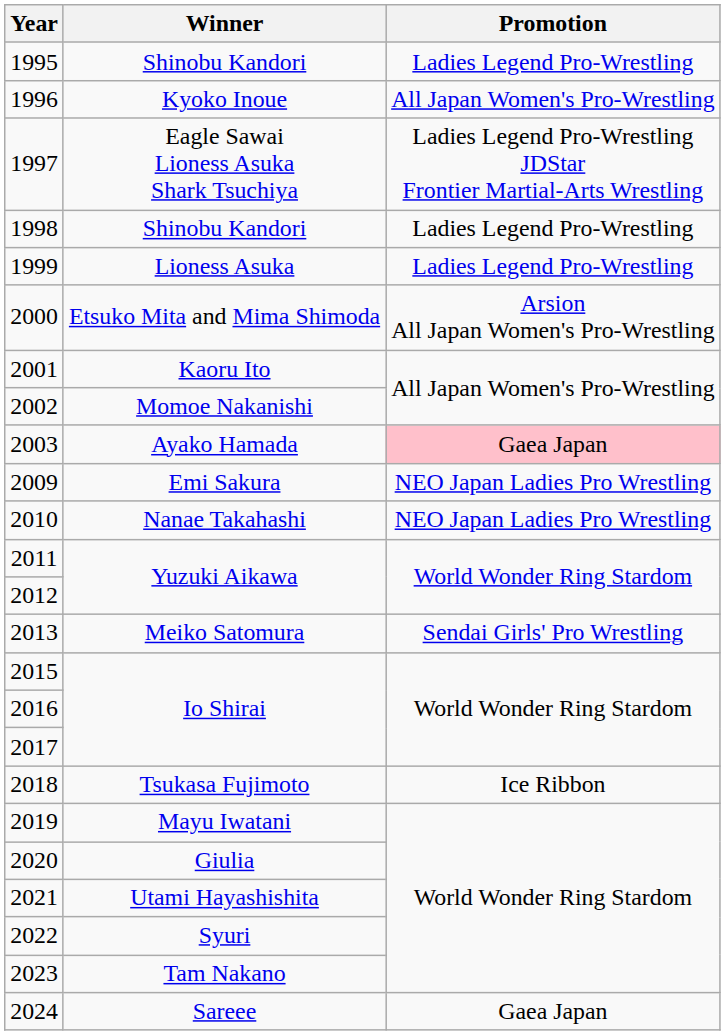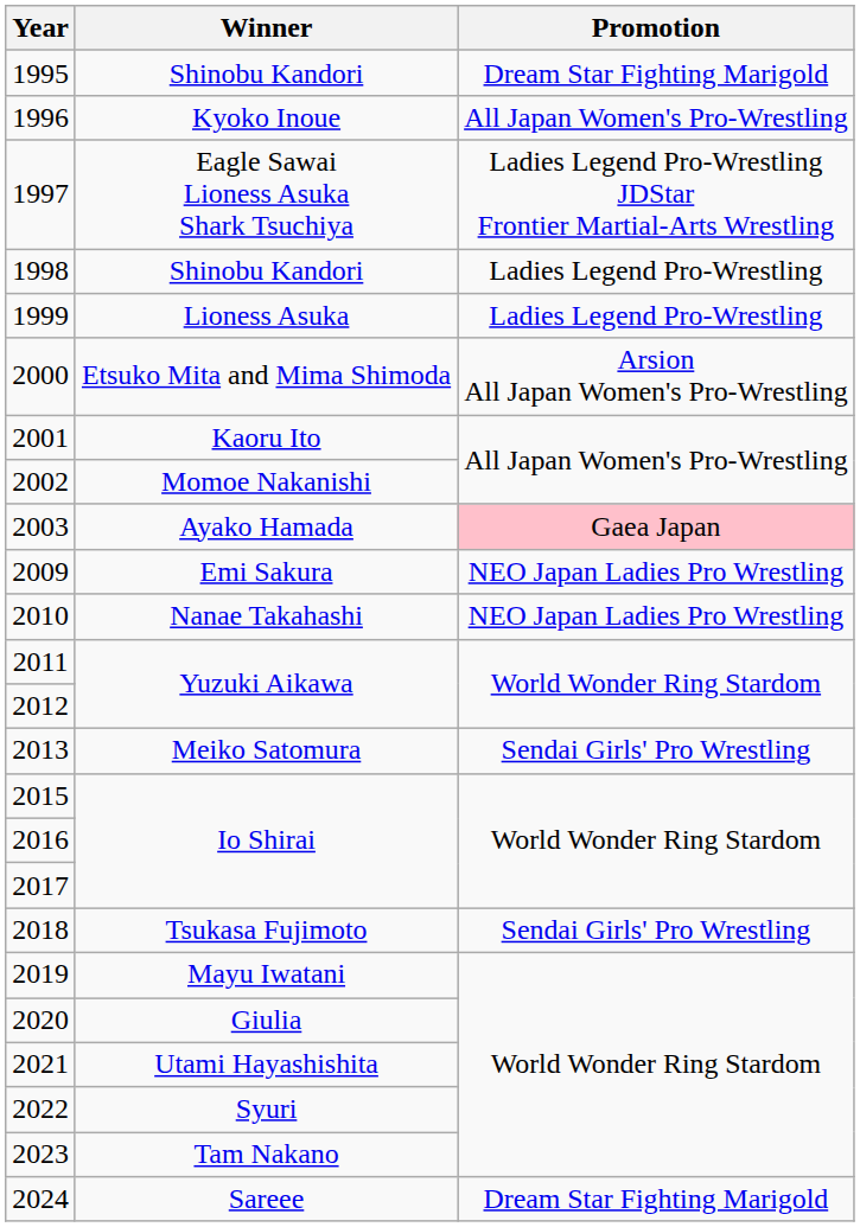1995 | Promotion: Ladies Legend Pro-Wrestling -> Dream Star Fighting Marigold
2018 | Promotion: Ice Ribbon -> Sendai Girls' Pro Wrestling
2024 | Promotion: Gaea Japan -> Dream Star Fighting Marigold
